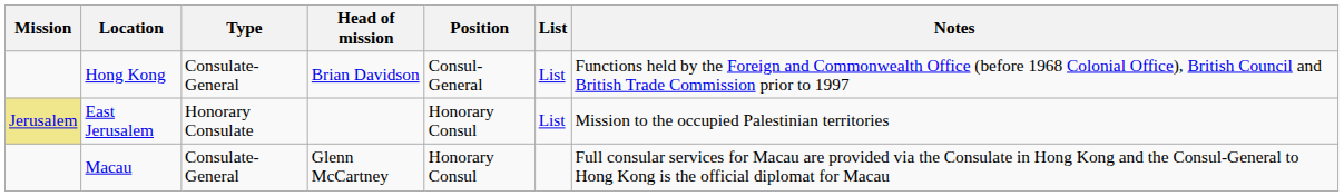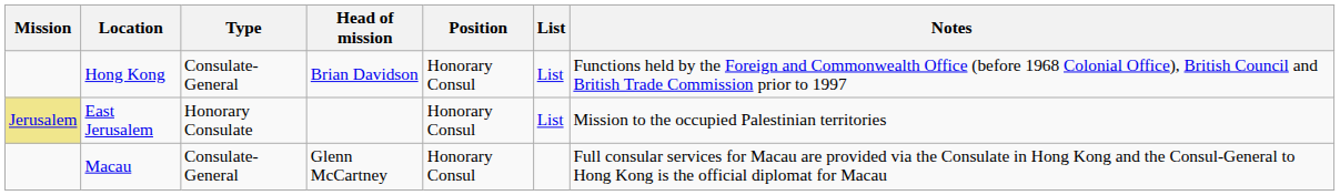Hong Kong | Position: Consul-General -> Honorary Consul
